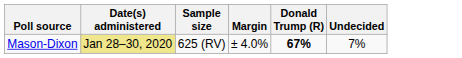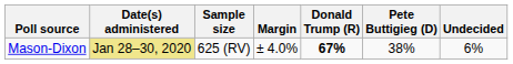+ column: Pete Buttigieg (D) | 38%
Mason-Dixon | Undecided: 7% -> 6%
